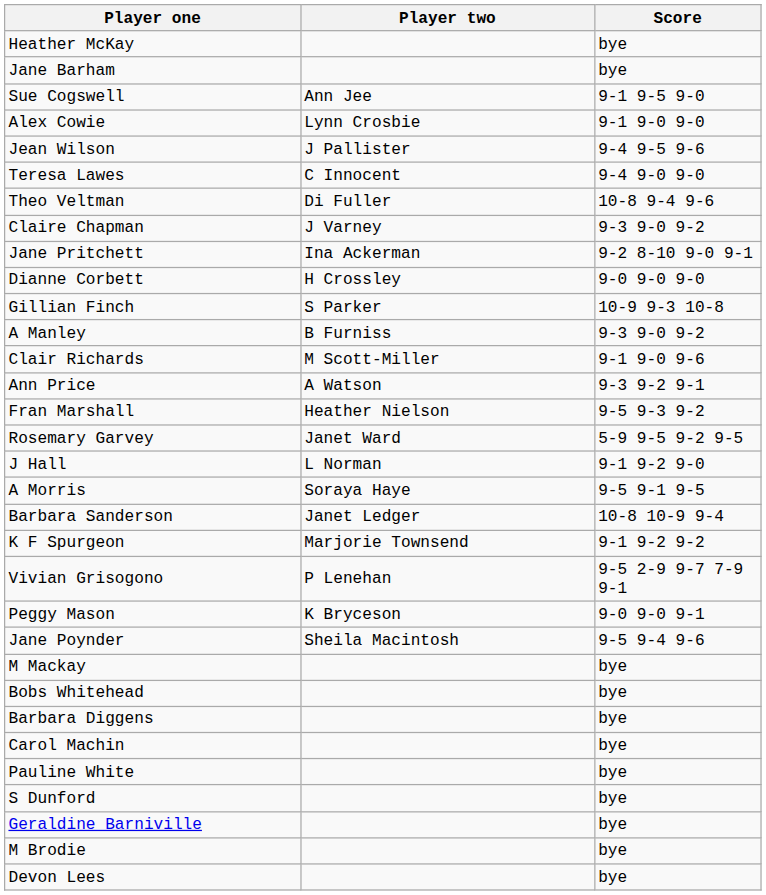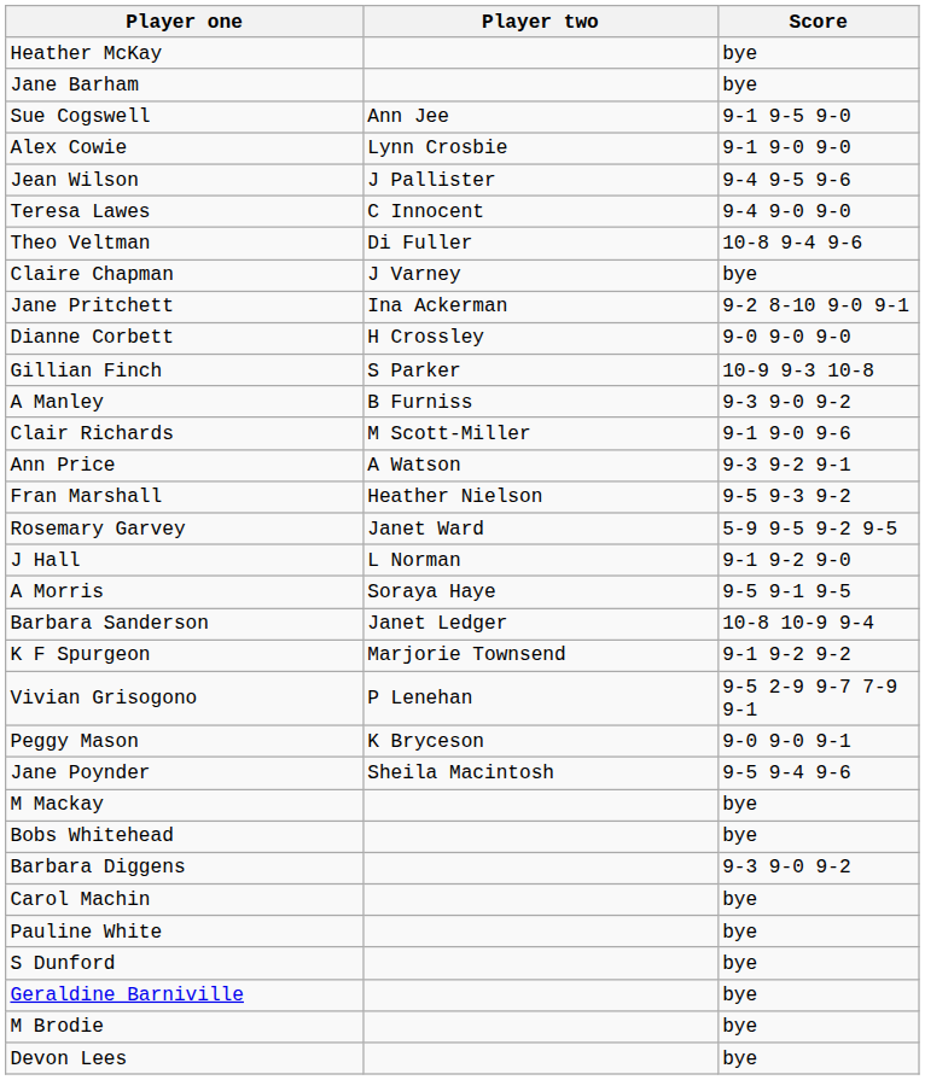Claire Chapman | Score: 9-3 9-0 9-2 -> bye
Barbara Diggens | Score: bye -> 9-3 9-0 9-2
